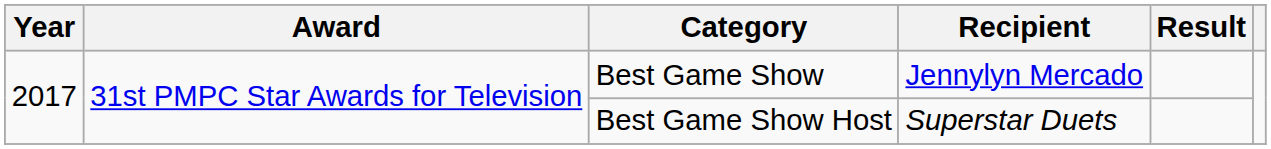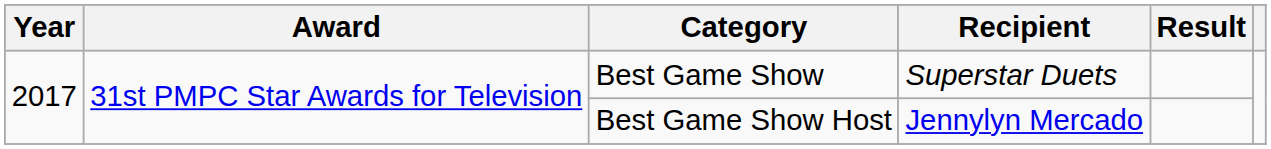Best Game Show | Recipient: Jennylyn Mercado -> Superstar Duets
Best Game Show Host | Recipient: Superstar Duets -> Jennylyn Mercado
